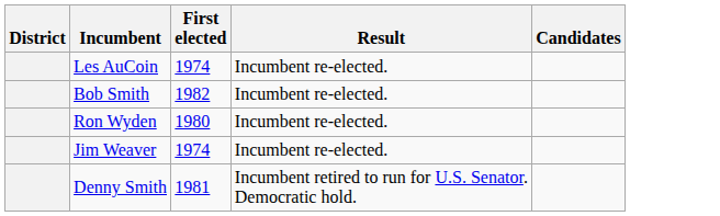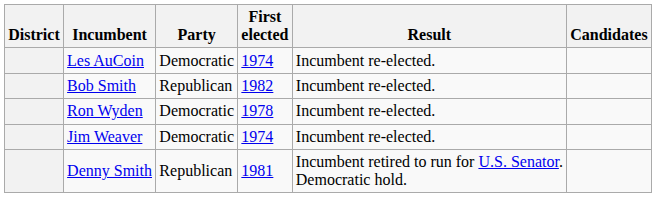+ column: Party | Democratic | Republican | Democratic | Democratic | Republican
Ron Wyden | First elected: 1980 -> 1978
